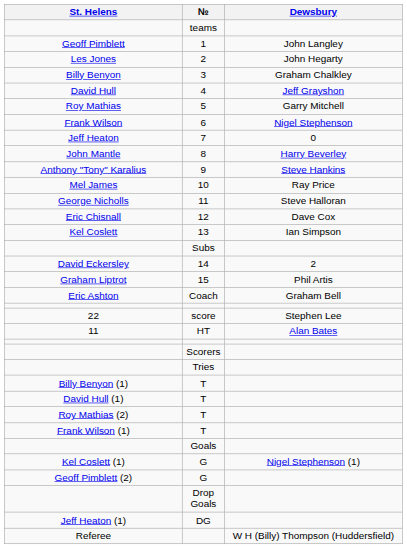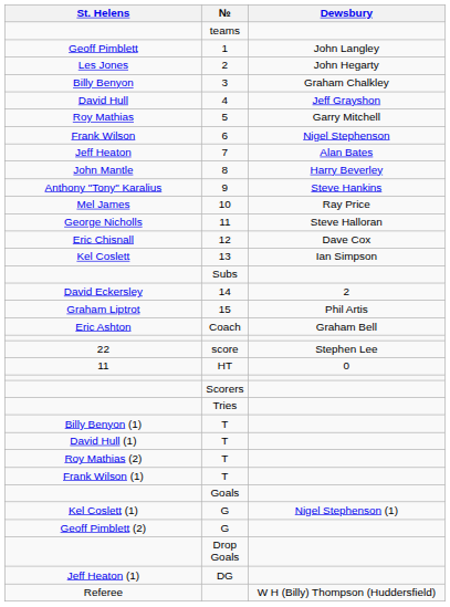7 | Dewsbury: 0 -> Alan Bates
HT | Dewsbury: Alan Bates -> 0
